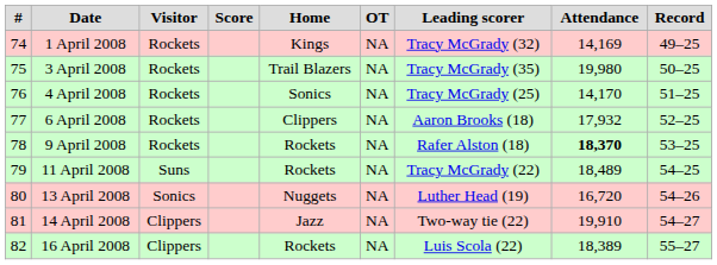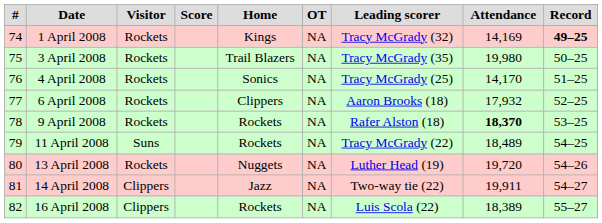1 April 2008 | Record: normal -> bold
13 April 2008 | Visitor: Sonics -> Rockets
13 April 2008 | Attendance: 16,720 -> 19,720
14 April 2008 | Attendance: 19,910 -> 19,911
